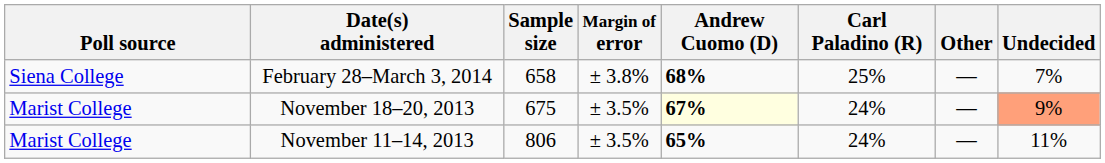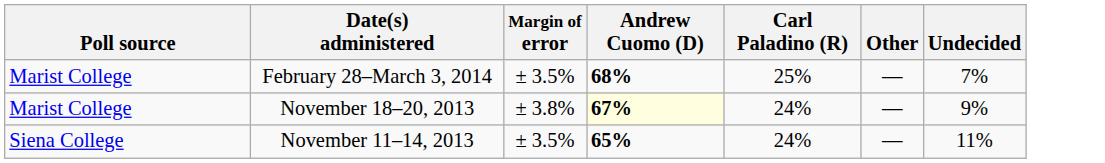- column: Sample size | 658 | 675 | 806
February 28–March 3, 2014 | Poll source: Siena College -> Marist College
February 28–March 3, 2014 | Margin of error: ± 3.8% -> ± 3.5%
November 18–20, 2013 | Margin of error: ± 3.5% -> ± 3.8%
November 18–20, 2013 | Undecided: lightsalmon background -> no background
November 11–14, 2013 | Poll source: Marist College -> Siena College
